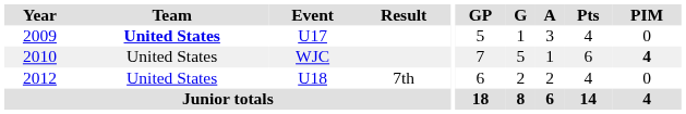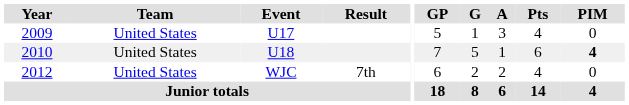2009 | Team: bold -> normal
2010 | Event: WJC -> U18
2012 | Event: U18 -> WJC
